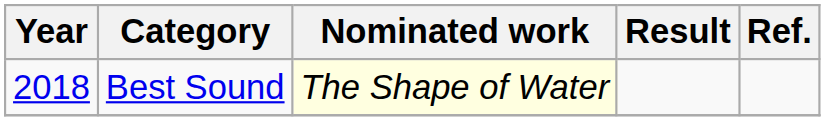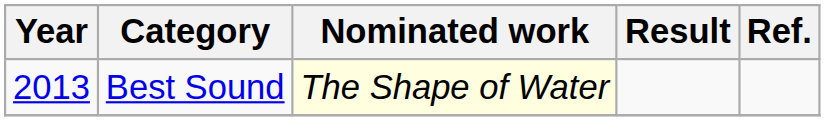Best Sound | Year: 2018 -> 2013
